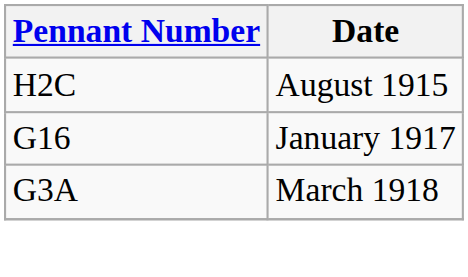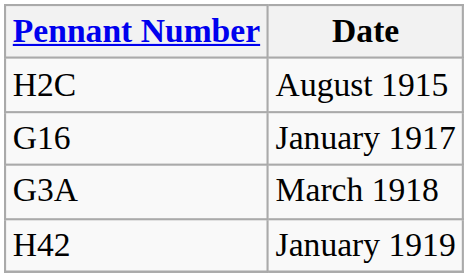+ row: H42 | January 1919
